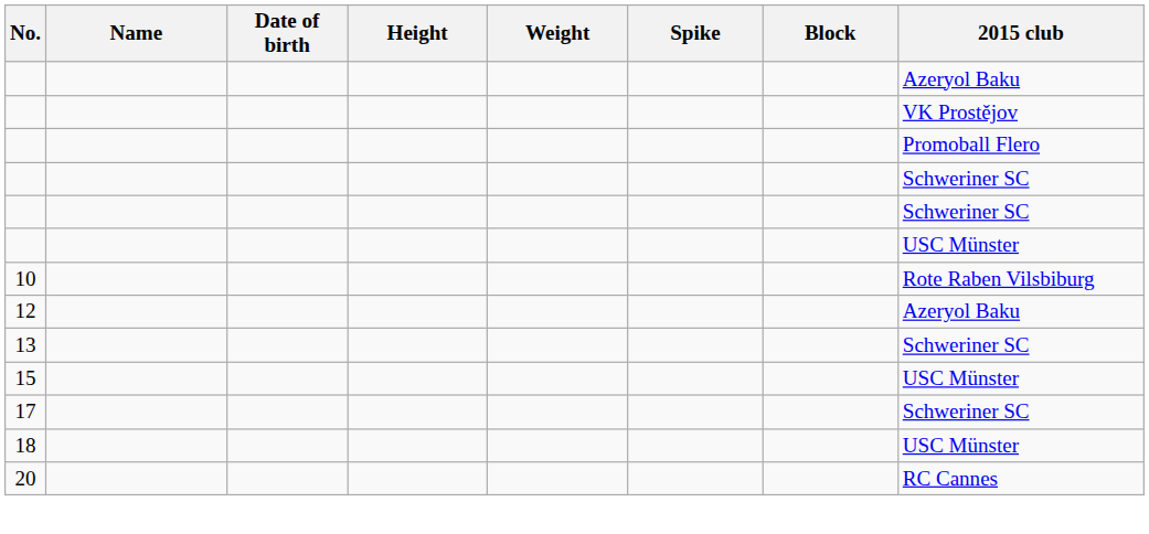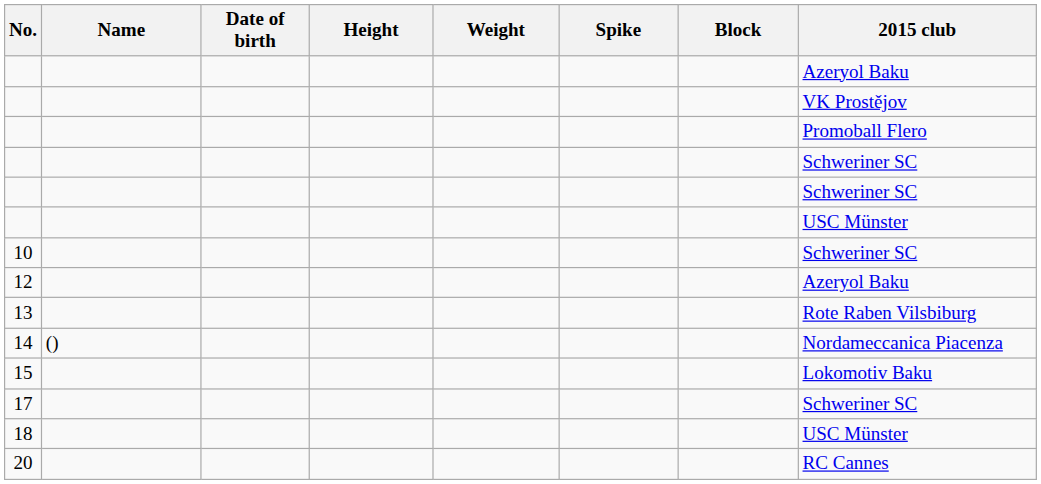10 | 2015 club: Rote Raben Vilsbiburg -> Schweriner SC
13 | 2015 club: Schweriner SC -> Rote Raben Vilsbiburg
+ row: 14 | () | Nordameccanica Piacenza
15 | 2015 club: USC Münster -> Lokomotiv Baku
